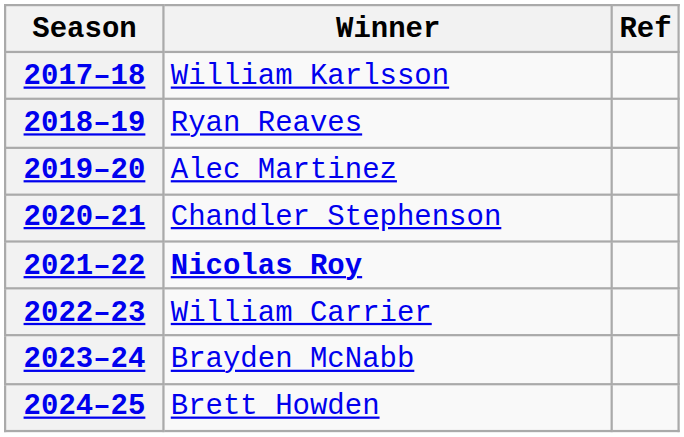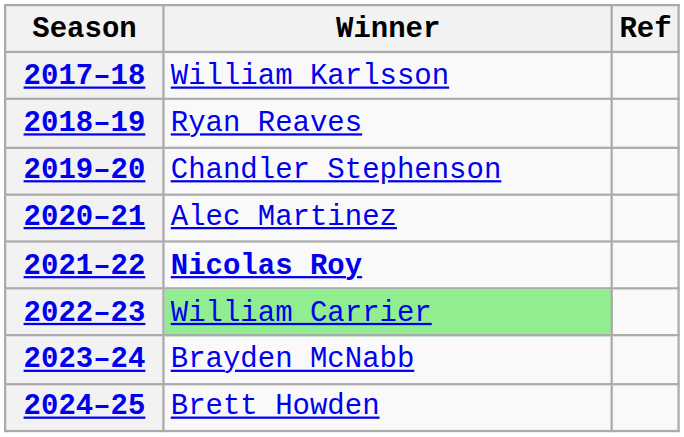2019–20 | Winner: Alec Martinez -> Chandler Stephenson
2020–21 | Winner: Chandler Stephenson -> Alec Martinez
2022–23 | Winner: no background -> lightgreen background
